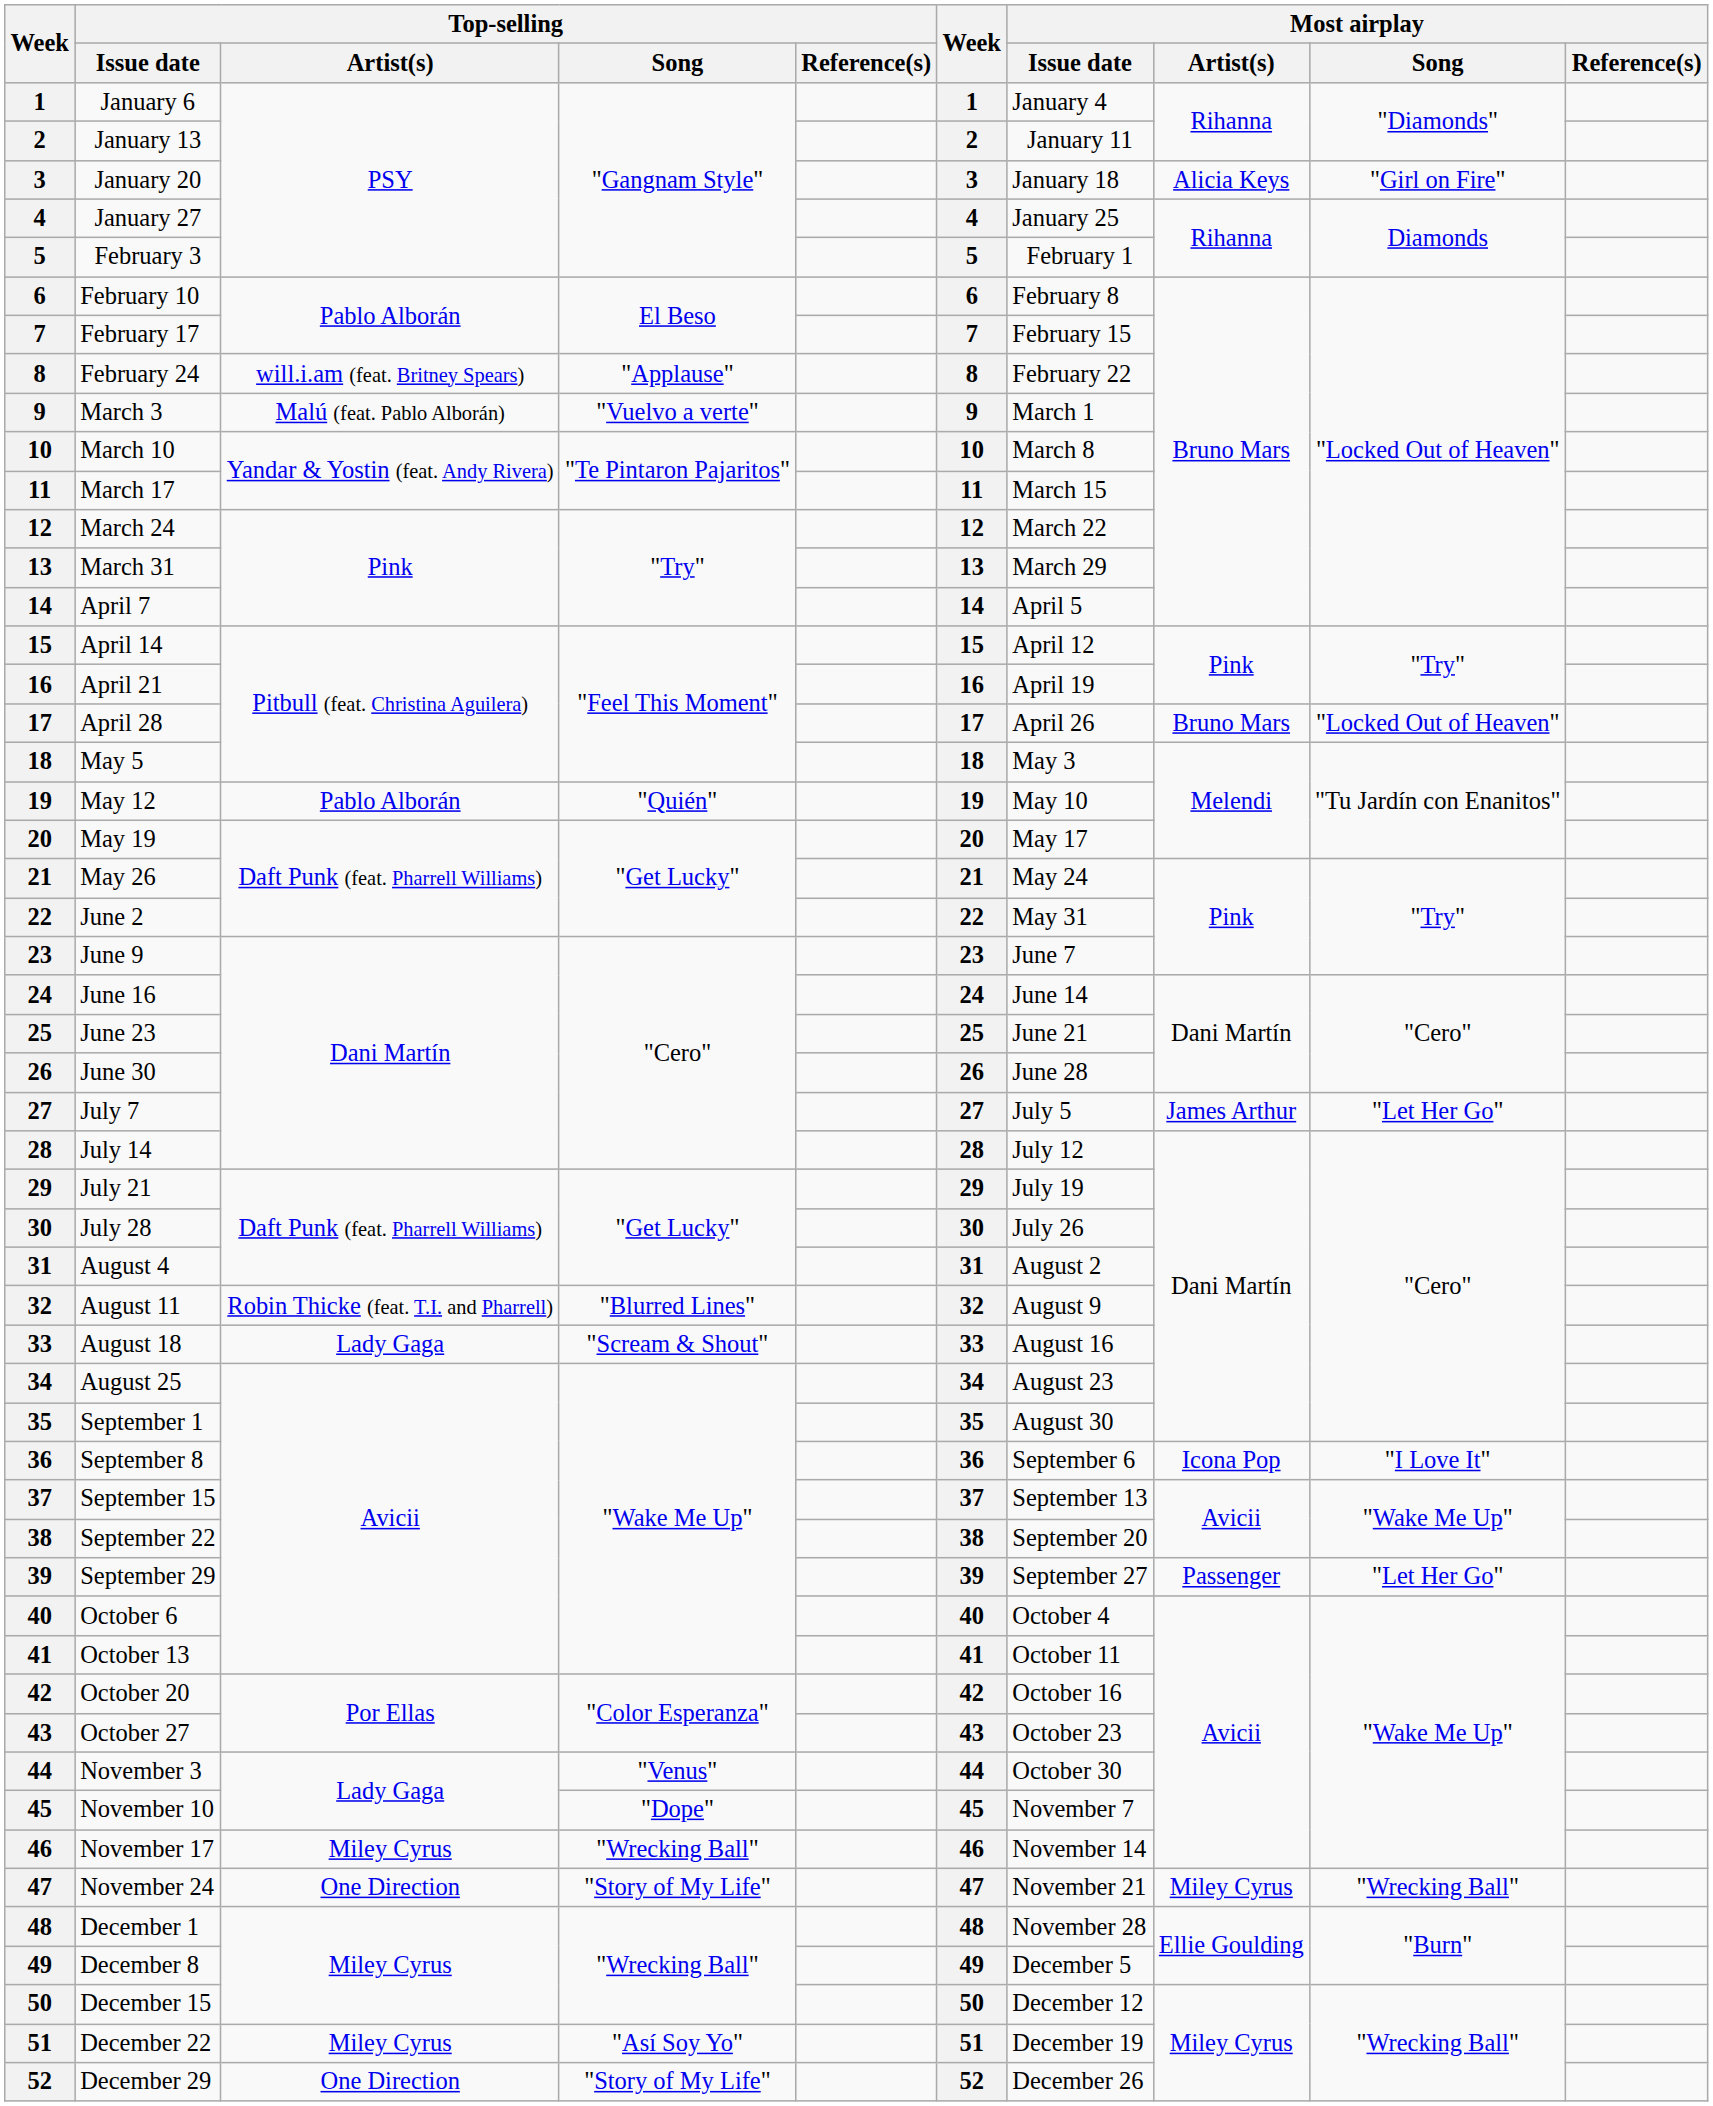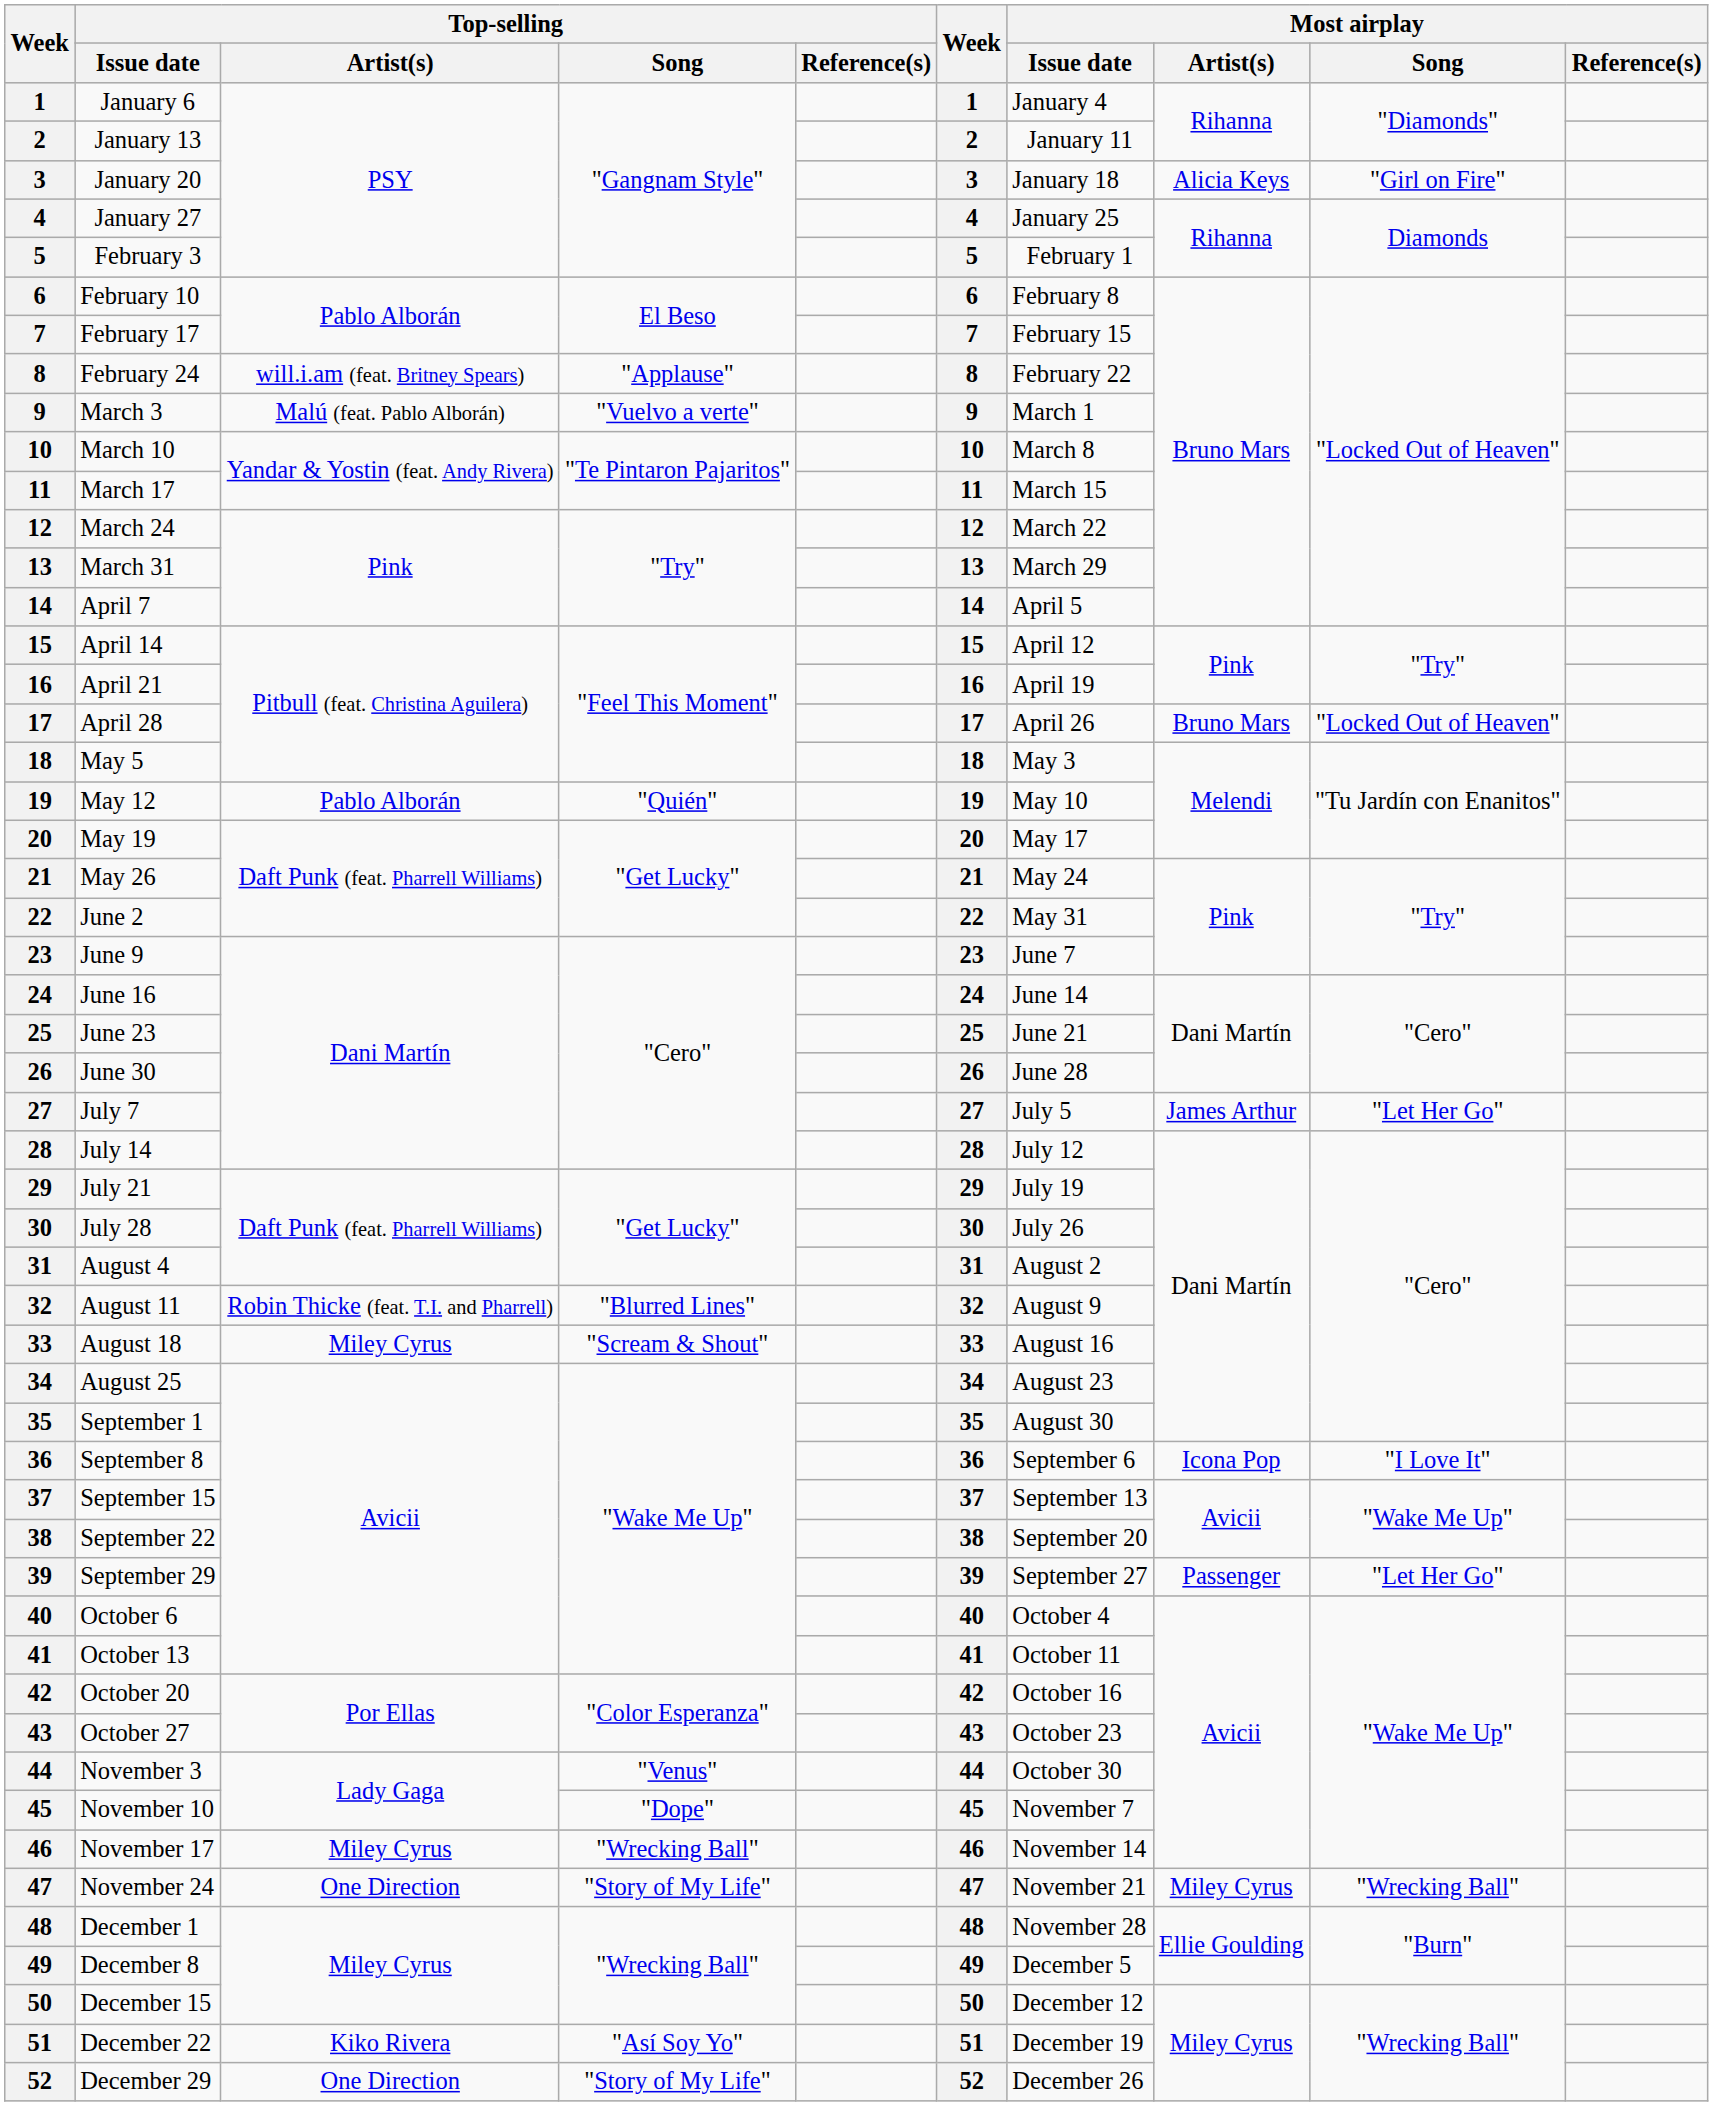August 18 | Top-selling / Artist(s): Lady Gaga -> Miley Cyrus
December 22 | Top-selling / Artist(s): Miley Cyrus -> Kiko Rivera
